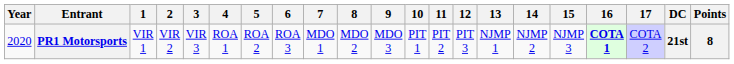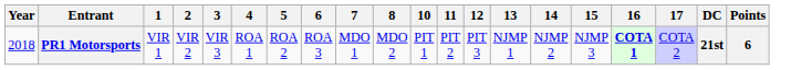- column: 9 | MDO 3
PR1 Motorsports | Year: 2020 -> 2018
PR1 Motorsports | Points: 8 -> 6
